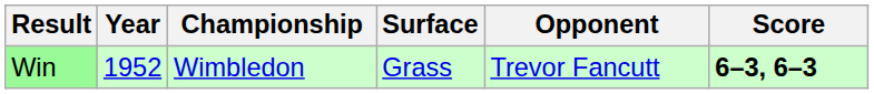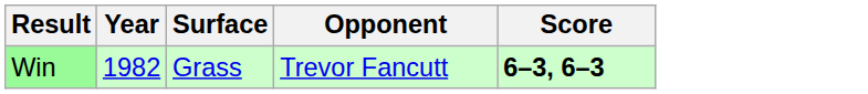- column: Championship | Wimbledon
Win | Year: 1952 -> 1982
